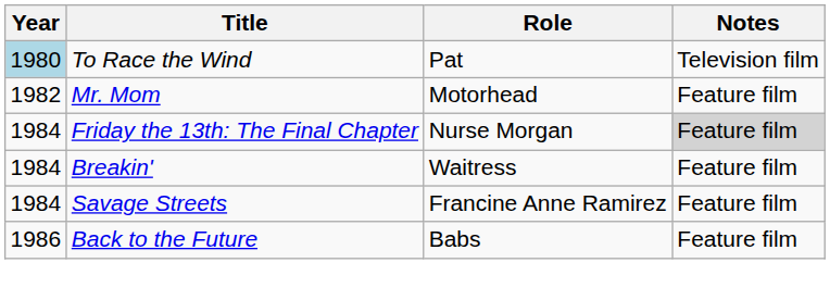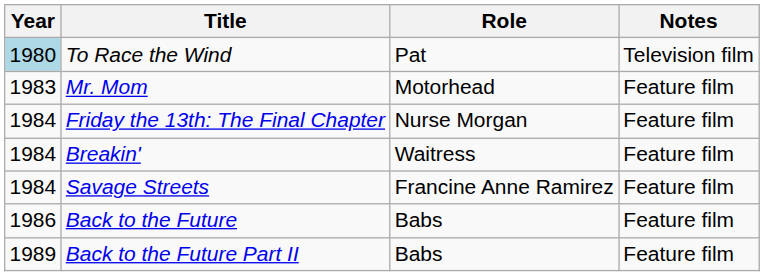Mr. Mom | Year: 1982 -> 1983
Friday the 13th: The Final Chapter | Notes: lightgrey background -> no background
+ row: 1989 | Back to the Future Part II | Babs | Feature film
